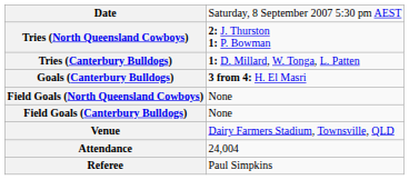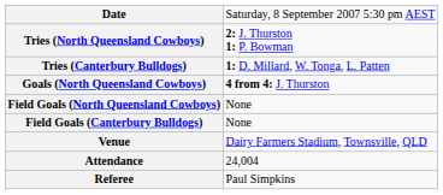+ row: Goals (North Queensland Cowboys) | 4 from 4: J. Thurston
- row: Goals (Canterbury Bulldogs) | 3 from 4: H. El Masri
